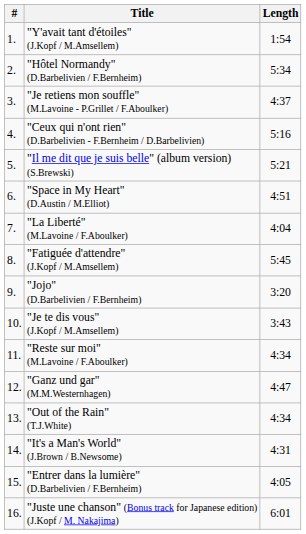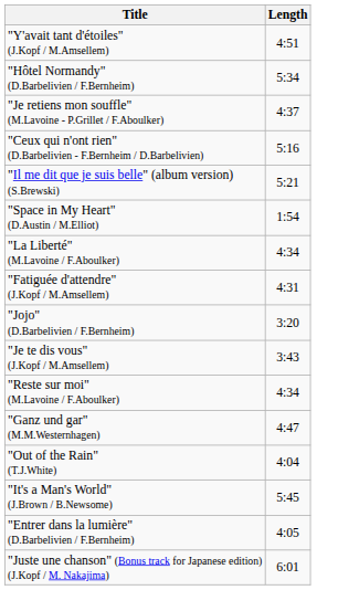- column: # | 1. | 2. | 3. | 4. | 5. | 6. | 7. | 8. | 9. | 10. | 11. | 12. | 13. | 14. | 15. | 16.
"Y'avait tant d'étoiles" (J.Kopf / M.Amsellem) | Length: 1:54 -> 4:51
"Space in My Heart" (D.Austin / M.Elliot) | Length: 4:51 -> 1:54
"La Liberté" (M.Lavoine / F.Aboulker) | Length: 4:04 -> 4:34
"Fatiguée d'attendre" (J.Kopf / M.Amsellem) | Length: 5:45 -> 4:31
"Out of the Rain" (T.J.White) | Length: 4:34 -> 4:04
"It's a Man's World" (J.Brown / B.Newsome) | Length: 4:31 -> 5:45
